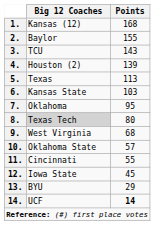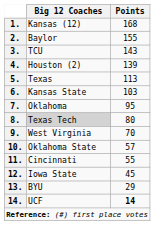9. | Points: 68 -> 70
